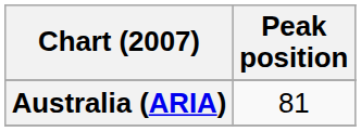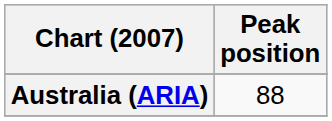Australia (ARIA) | Peak position: 81 -> 88
